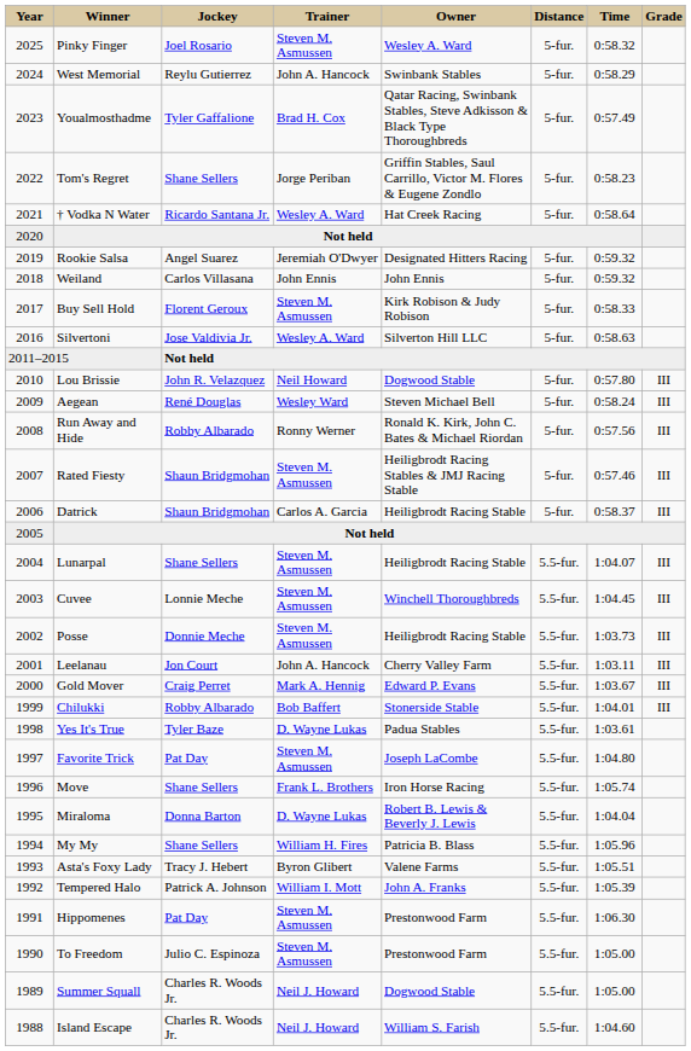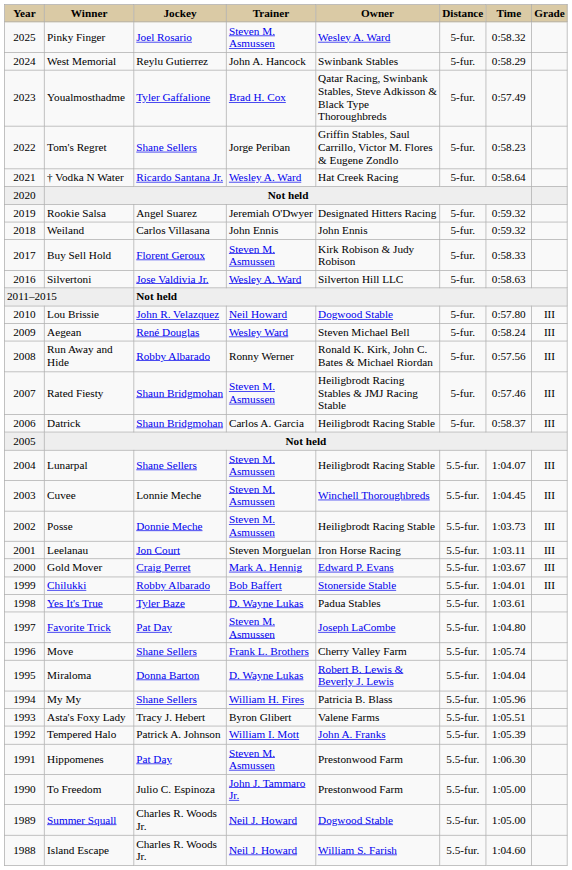Leelanau | Trainer: John A. Hancock -> Steven Morguelan
Leelanau | Owner: Cherry Valley Farm -> Iron Horse Racing
Move | Owner: Iron Horse Racing -> Cherry Valley Farm
To Freedom | Trainer: Steven M. Asmussen -> John J. Tammaro Jr.
